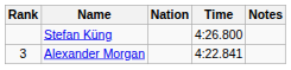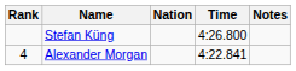Alexander Morgan | Rank: 3 -> 4
